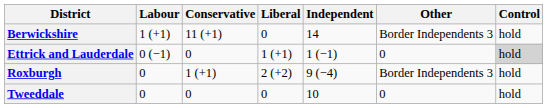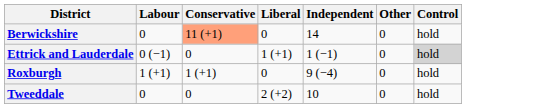Berwickshire | Labour: 1 (+1) -> 0
Berwickshire | Conservative: no background -> lightsalmon background
Berwickshire | Other: Border Independents 3 -> 0
Roxburgh | Labour: 0 -> 1 (+1)
Roxburgh | Liberal: 2 (+2) -> 0
Roxburgh | Other: Border Independents 3 -> 0
Tweeddale | Liberal: 0 -> 2 (+2)
